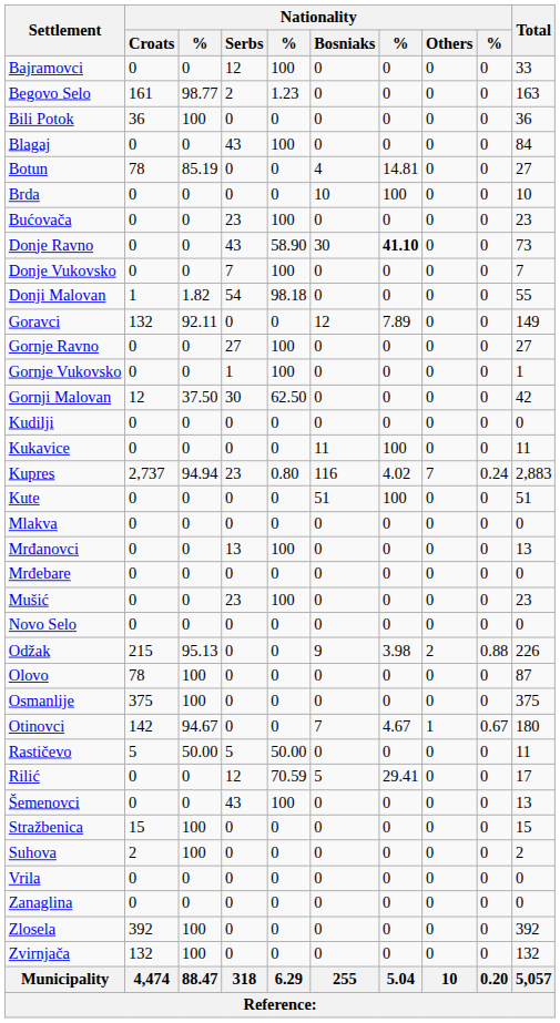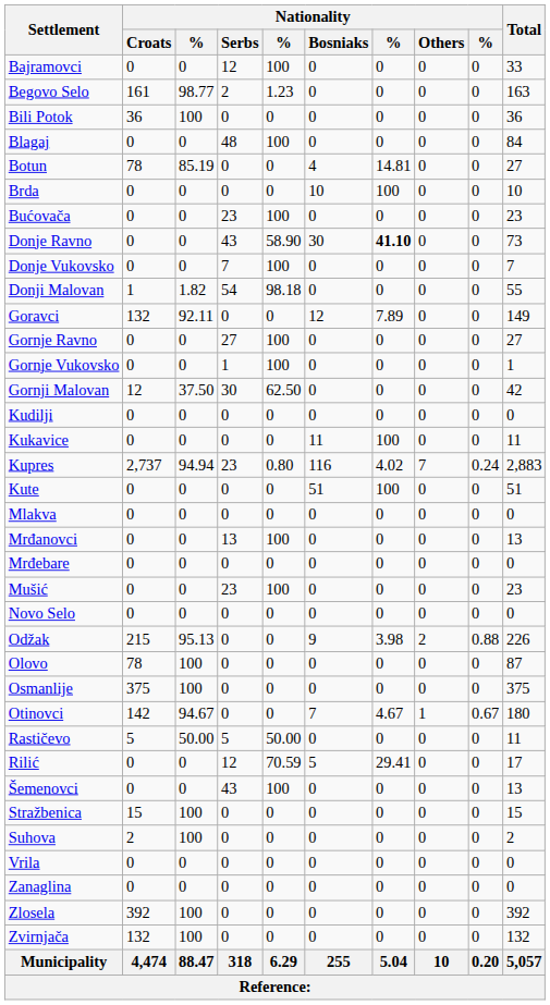Blagaj | Nationality / Serbs: 43 -> 48
